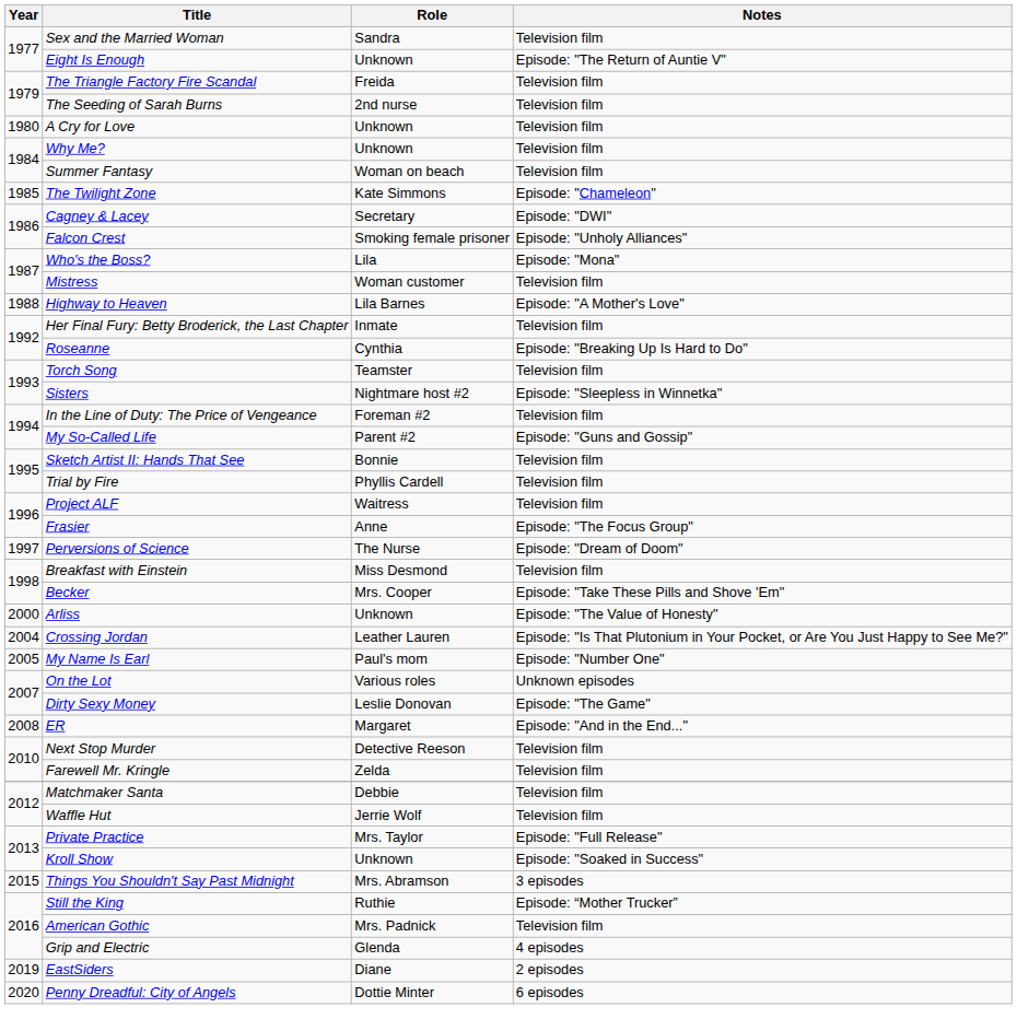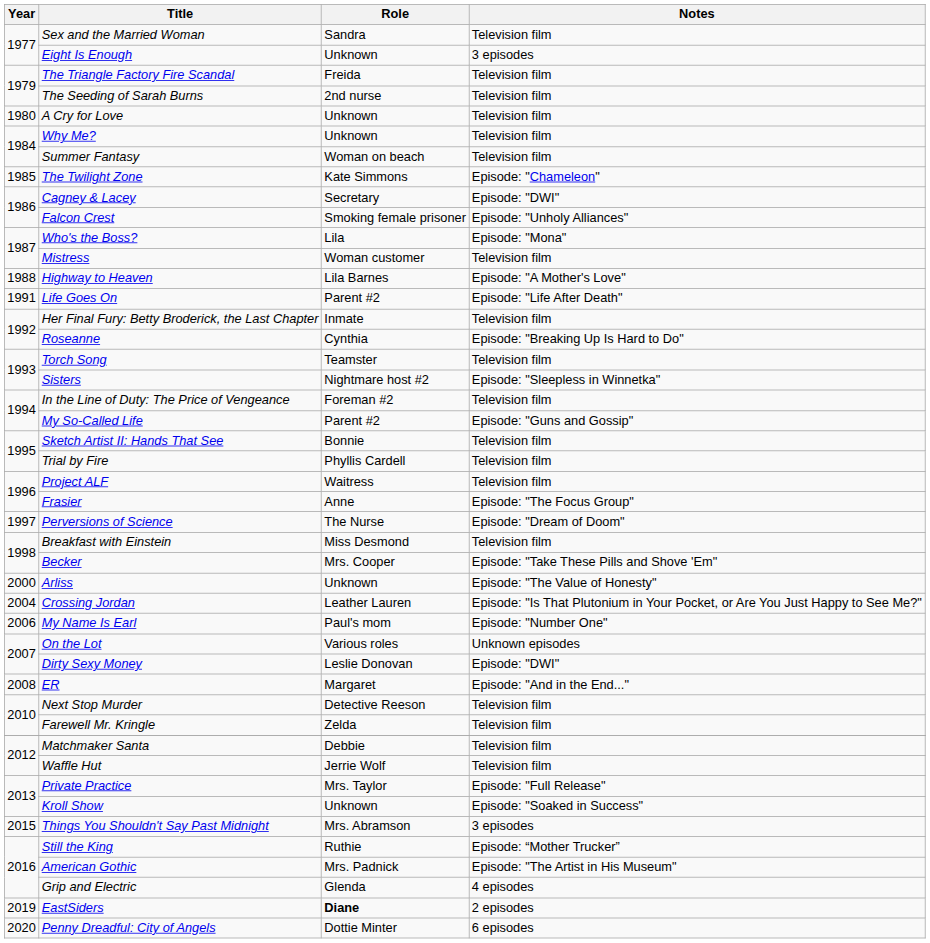Eight Is Enough | Notes: Episode: "The Return of Auntie V" -> 3 episodes
+ row: 1991 | Life Goes On | Parent #2 | Episode: "Life After Death"
My Name Is Earl | Year: 2005 -> 2006
Dirty Sexy Money | Notes: Episode: "The Game" -> Episode: "DWI"
American Gothic | Notes: Television film -> Episode: "The Artist in His Museum"
EastSiders | Role: normal -> bold
